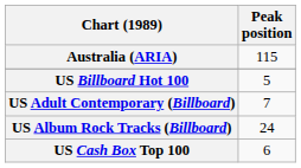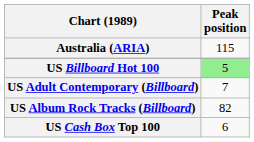US Billboard Hot 100 | Peak position: no background -> lightgreen background
US Album Rock Tracks (Billboard) | Peak position: 24 -> 82
